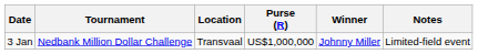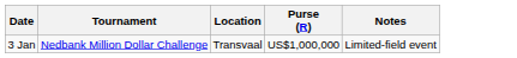- column: Winner | Johnny Miller
